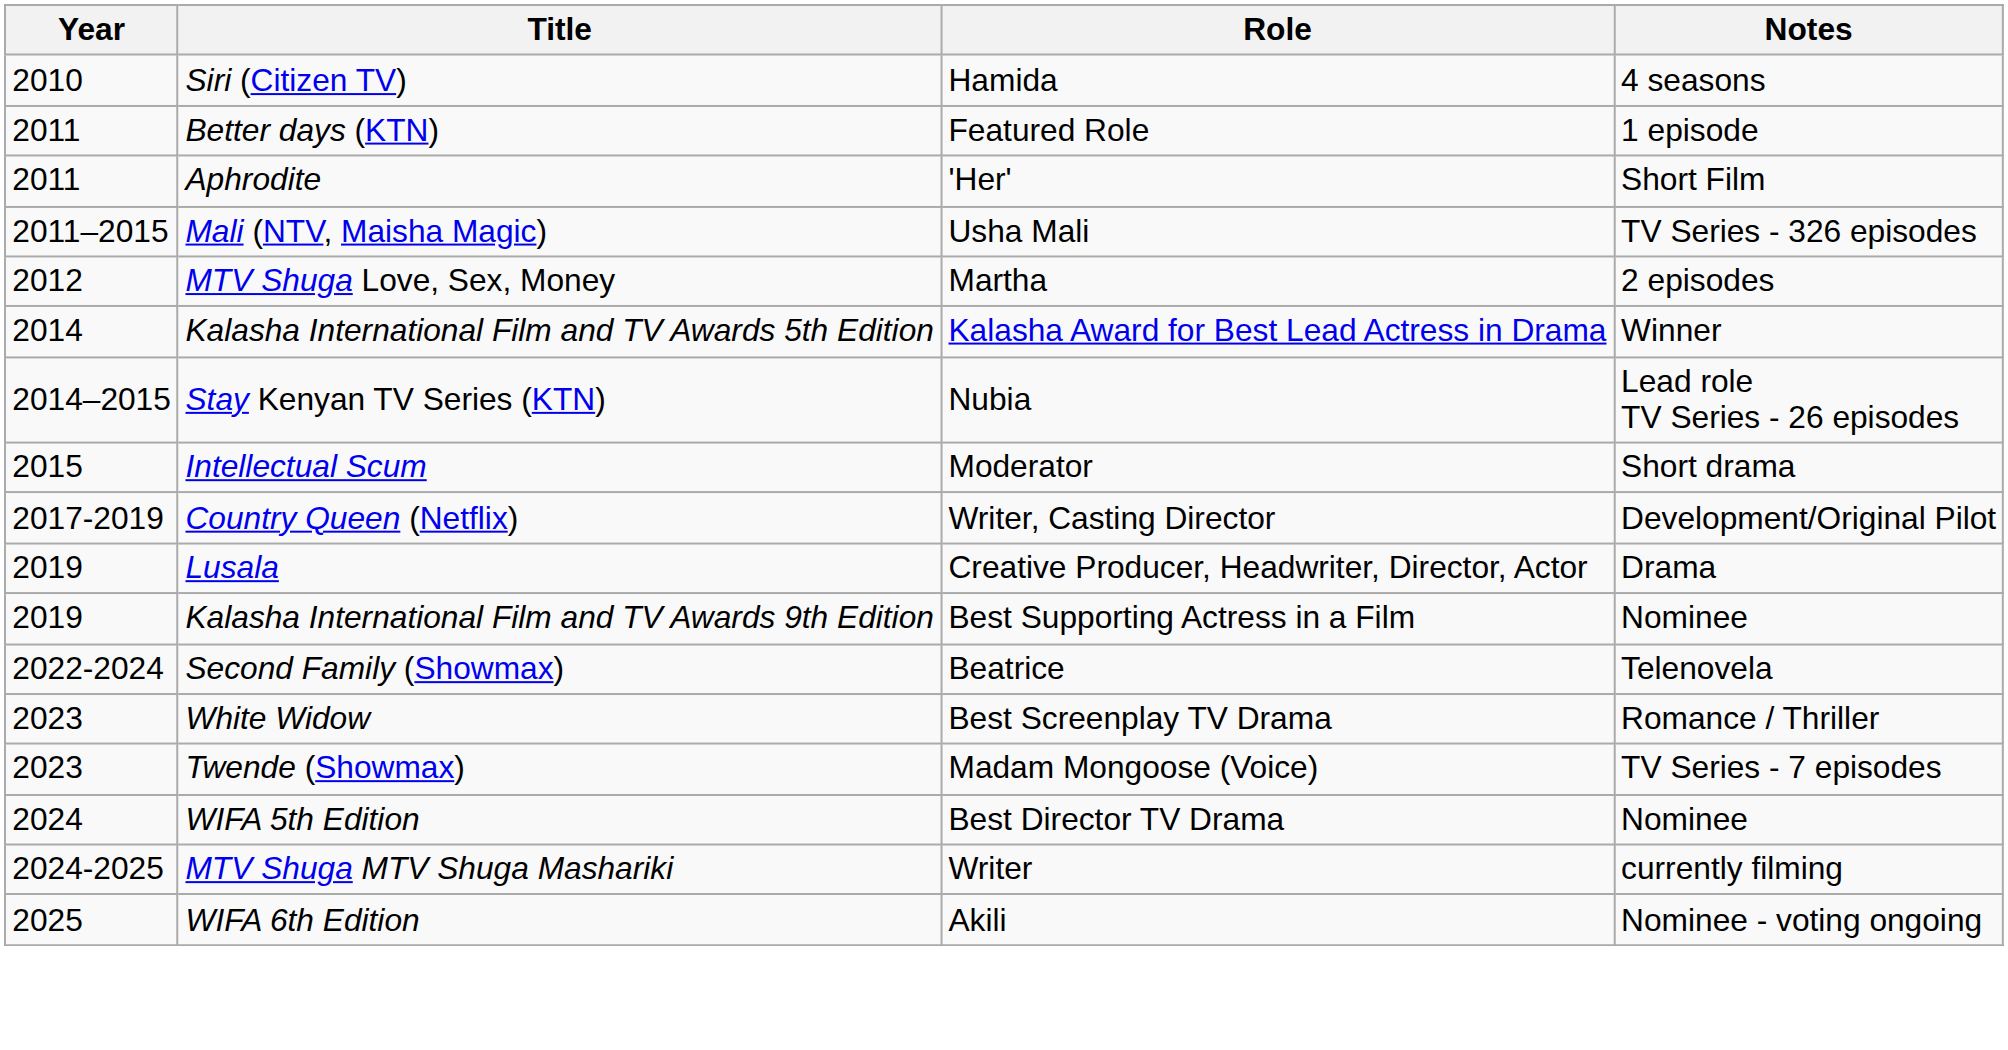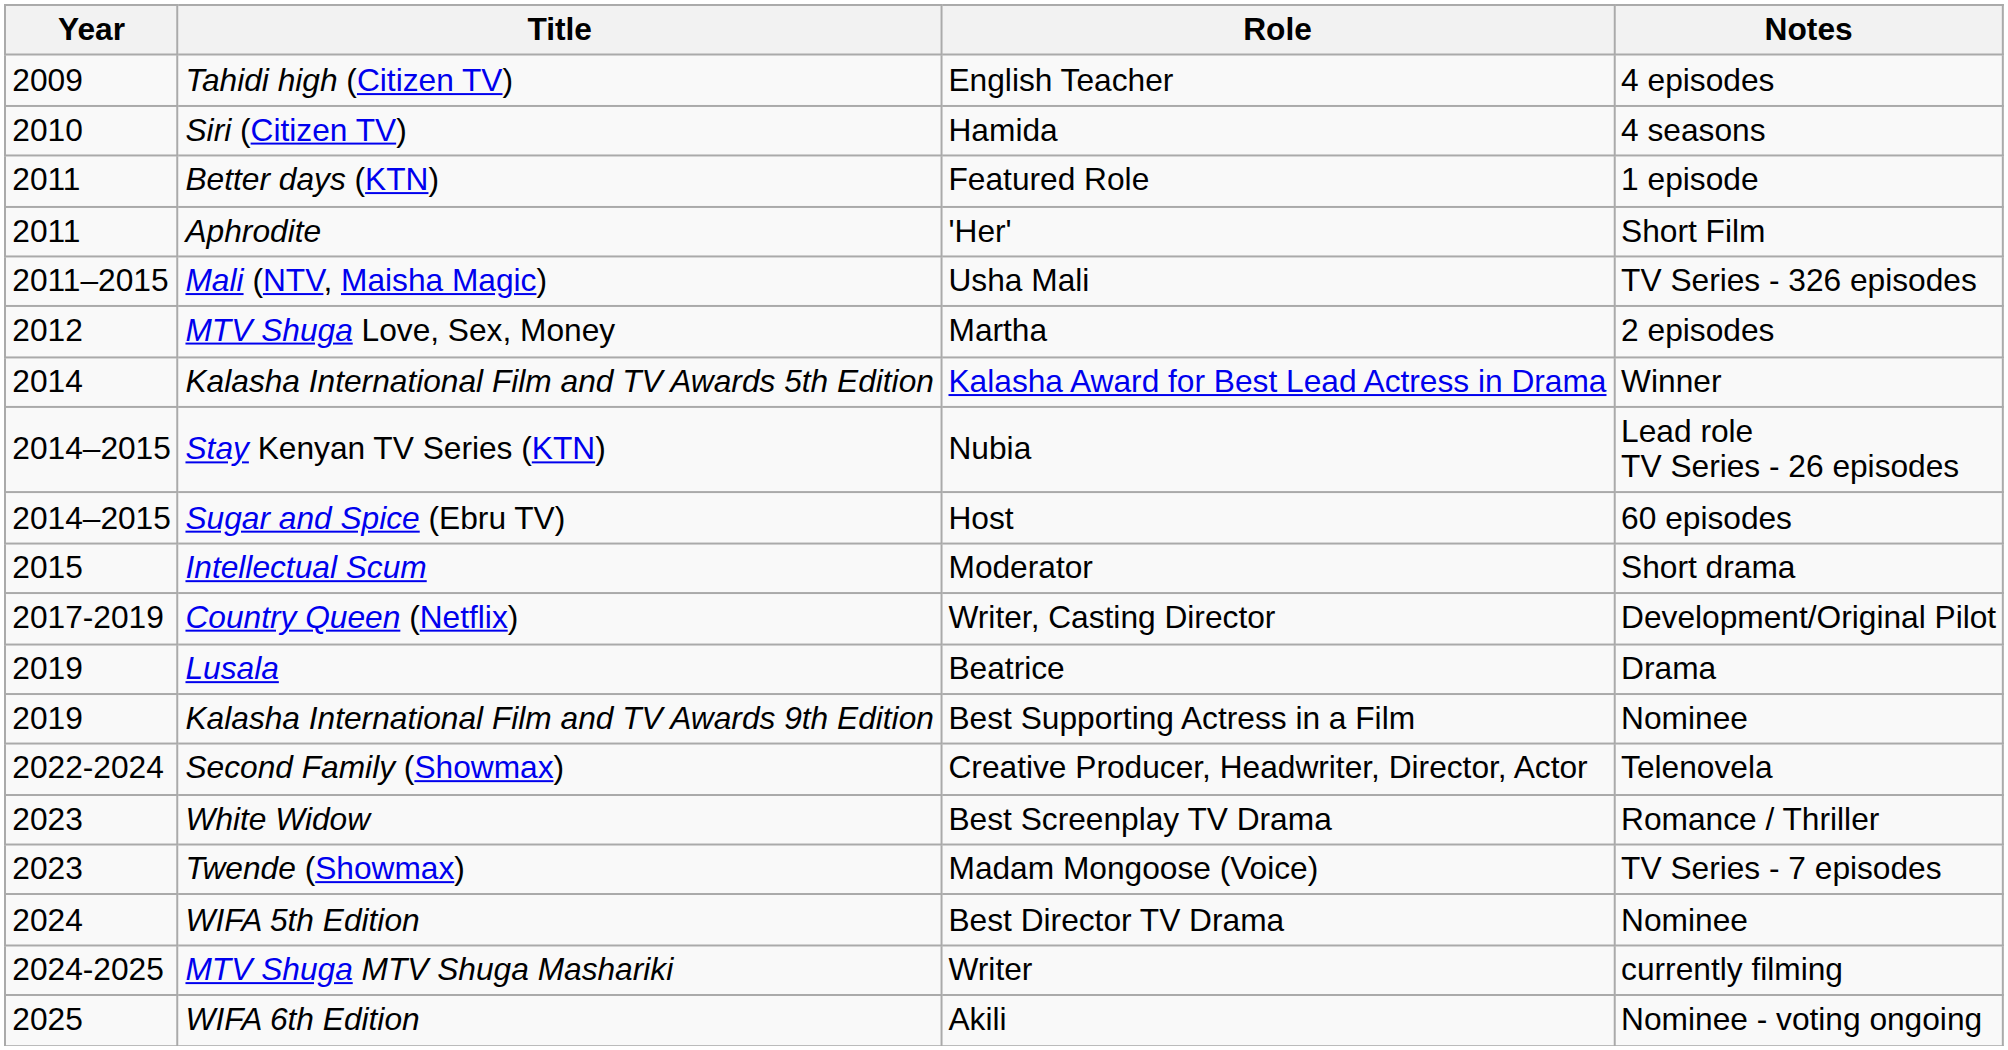+ row: 2009 | Tahidi high (Citizen TV) | English Teacher | 4 episodes
+ row: 2014–2015 | Sugar and Spice (Ebru TV) | Host | 60 episodes
Lusala | Role: Creative Producer, Headwriter, Director, Actor -> Beatrice
Second Family (Showmax) | Role: Beatrice -> Creative Producer, Headwriter, Director, Actor
